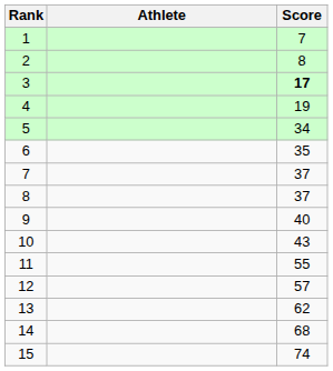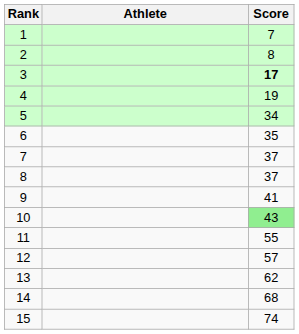9 | Score: 40 -> 41
10 | Score: no background -> lightgreen background
